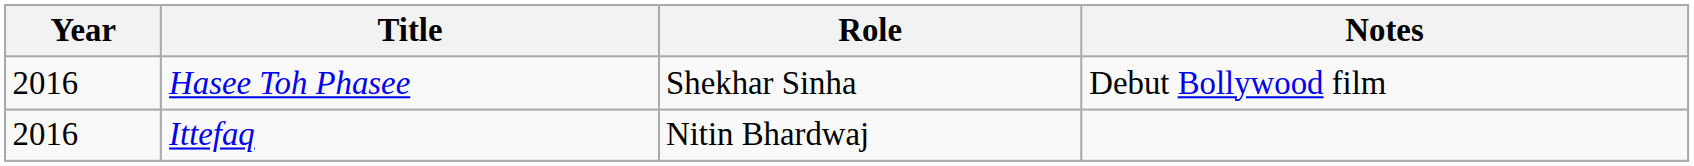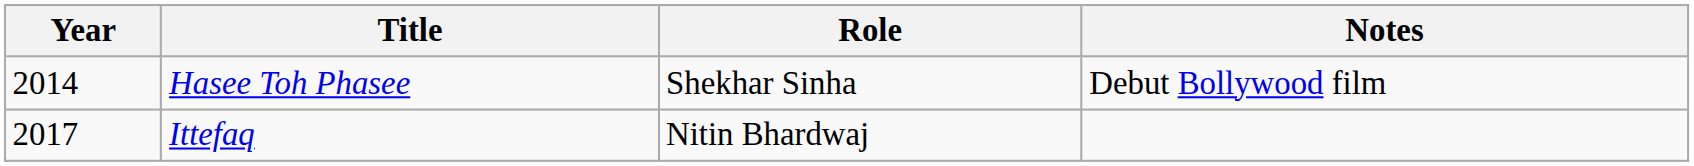Hasee Toh Phasee | Year: 2016 -> 2014
Ittefaq | Year: 2016 -> 2017
